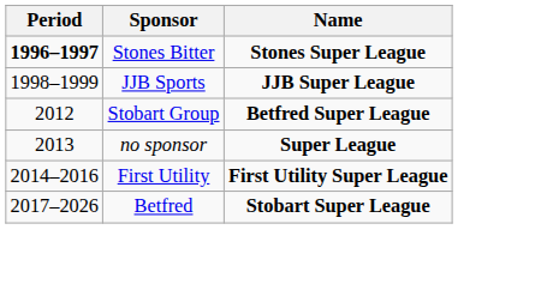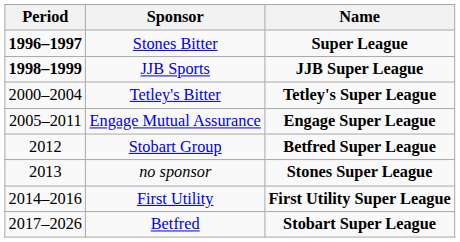Stones Bitter | Name: Stones Super League -> Super League
JJB Sports | Period: normal -> bold
+ row: 2000–2004 | Tetley's Bitter | Tetley's Super League
+ row: 2005–2011 | Engage Mutual Assurance | Engage Super League
no sponsor | Name: Super League -> Stones Super League
